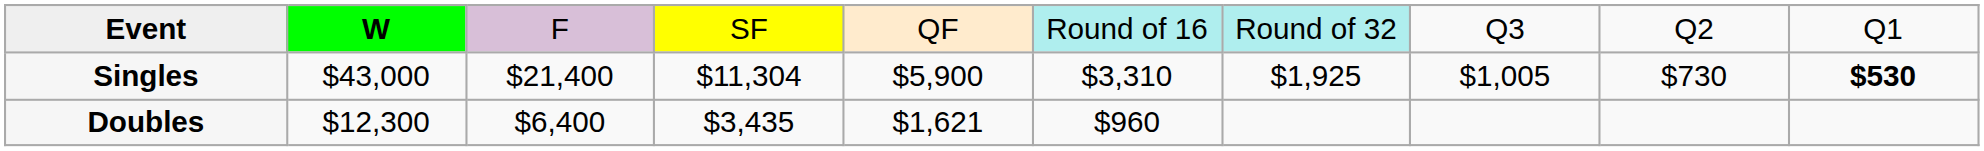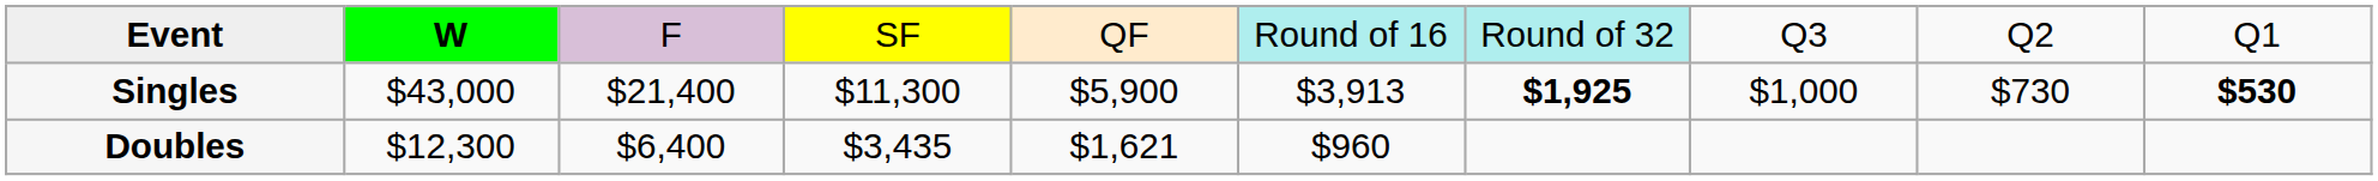Singles | column 4: $11,304 -> $11,300
Singles | column 6: $3,310 -> $3,913
Singles | column 7: normal -> bold
Singles | column 8: $1,005 -> $1,000
